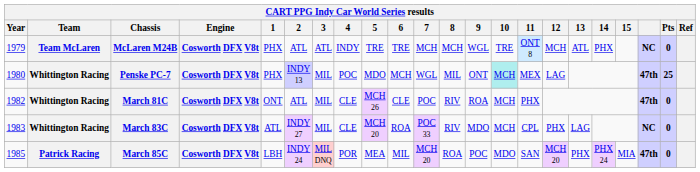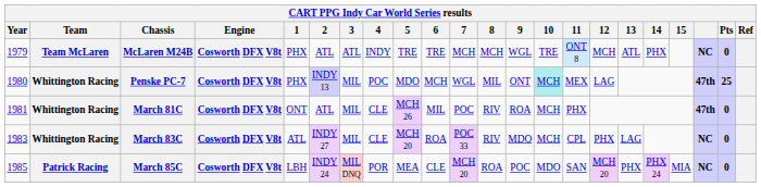March 81C | Year: 1982 -> 1981
March 81C | 6: CLE -> MIL
March 85C | 6: MIL -> CLE
March 85C | column 20: 47th -> NC
